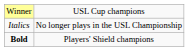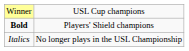rows swapped: Bold <-> Italics
